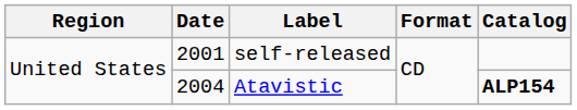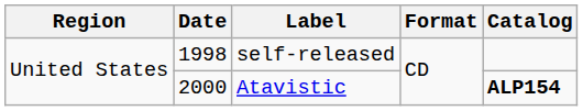self-released | Date: 2001 -> 1998
Atavistic | Date: 2004 -> 2000
